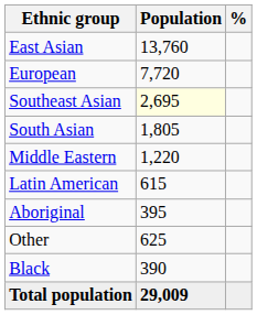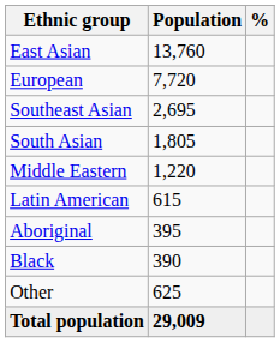Southeast Asian | Population: lightyellow background -> no background
rows swapped: Black <-> Other
